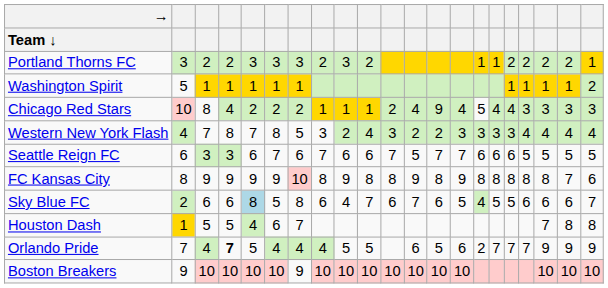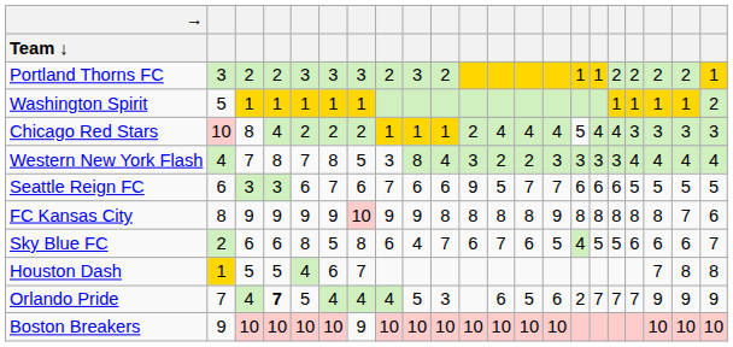Chicago Red Stars | column 13: 9 -> 4
Western New York Flash | column 9: 2 -> 8
Seattle Reign FC | column 11: 7 -> 9
FC Kansas City | column 8: 8 -> 9
FC Kansas City | column 12: 9 -> 8
Sky Blue FC | column 5: lightblue background -> no background
Orlando Pride | column 10: 5 -> 3
